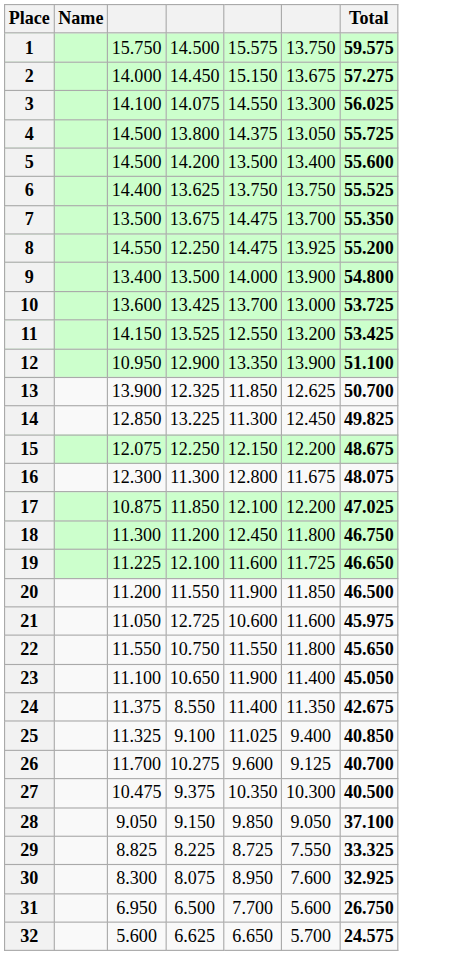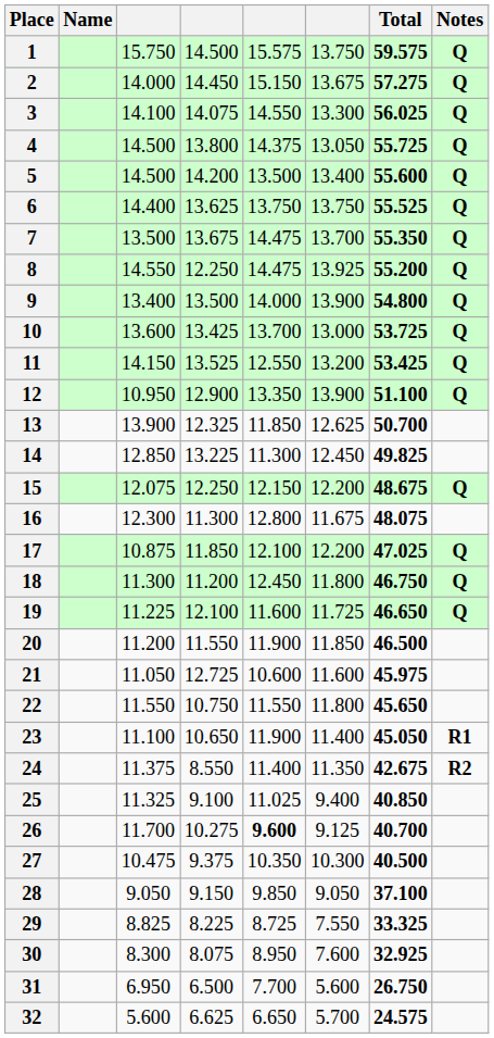+ column: Notes | Q | Q | Q | Q | Q | Q | Q | Q | Q | Q | Q | Q | Q | Q | Q | Q | R1 | R2
26 | column 5: normal -> bold
